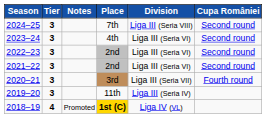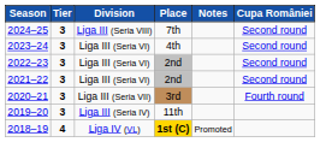columns swapped: Division <-> Notes
